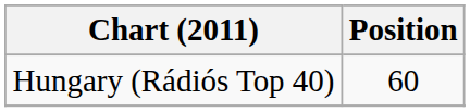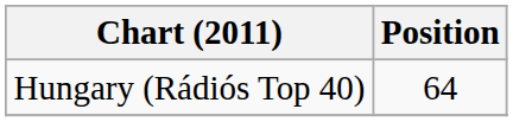Hungary (Rádiós Top 40) | Position: 60 -> 64
